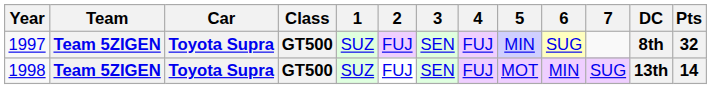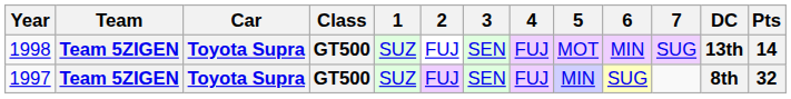rows swapped: 1997 <-> 1998
